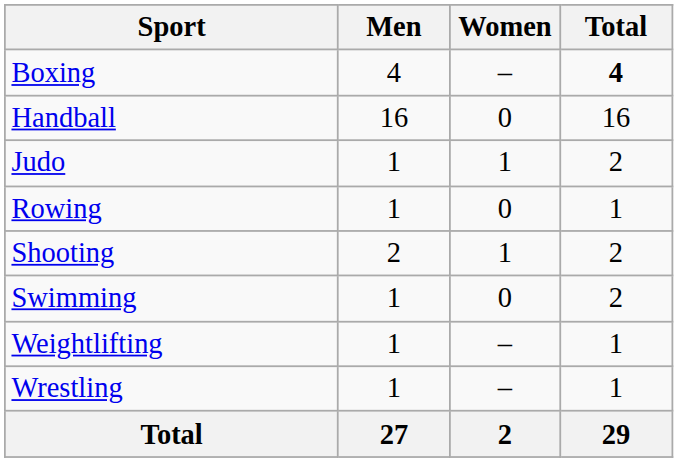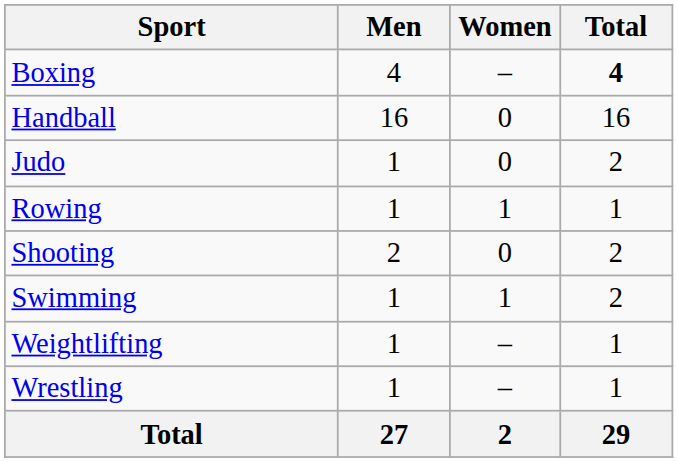Judo | Women: 1 -> 0
Rowing | Women: 0 -> 1
Shooting | Women: 1 -> 0
Swimming | Women: 0 -> 1
